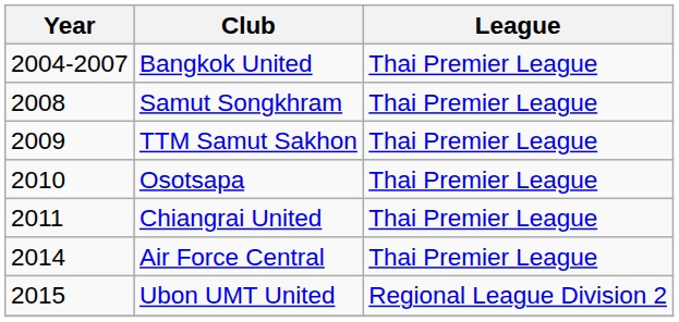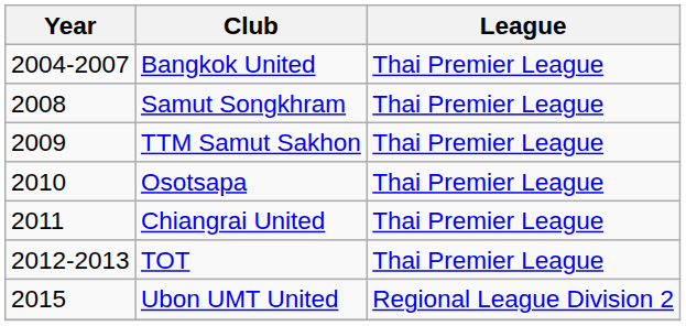+ row: 2012-2013 | TOT | Thai Premier League
- row: 2014 | Air Force Central | Thai Premier League
